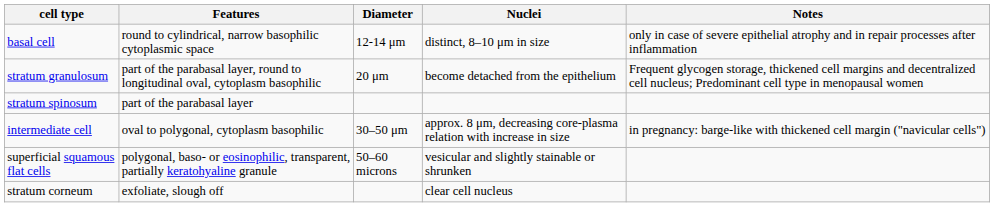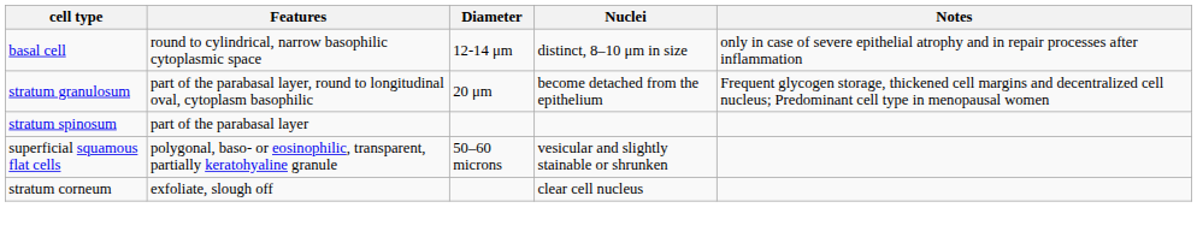- row: intermediate cell | oval to polygonal, cytoplasm basophilic | 30–50 μm | approx. 8 μm, decreasing core-plasma relation with increase in size | in pregnancy: barge-like with thickened cell margin ("navicular cells")
